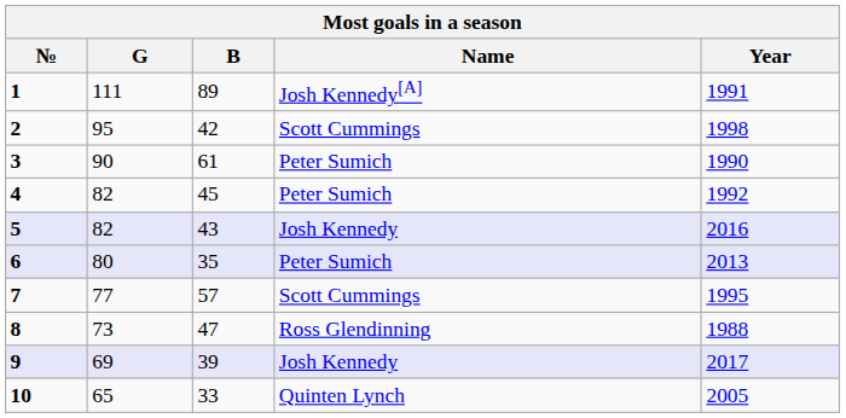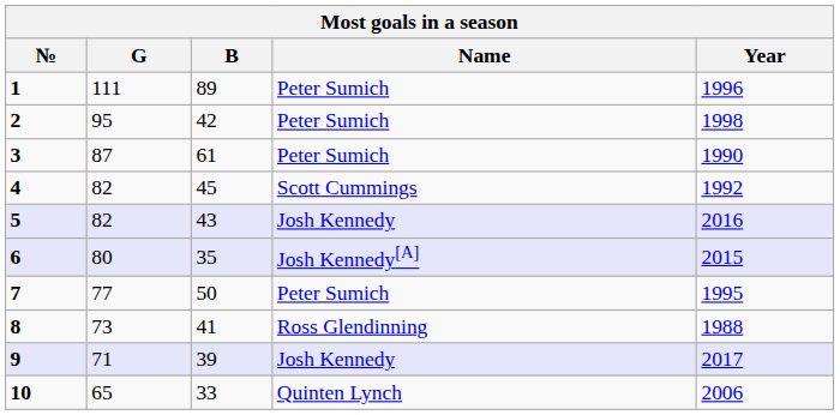1 | Name: Josh Kennedy[A] -> Peter Sumich
1 | Year: 1991 -> 1996
2 | Name: Scott Cummings -> Peter Sumich
3 | G: 90 -> 87
4 | Name: Peter Sumich -> Scott Cummings
6 | Name: Peter Sumich -> Josh Kennedy[A]
6 | Year: 2013 -> 2015
7 | B: 57 -> 50
7 | Name: Scott Cummings -> Peter Sumich
8 | B: 47 -> 41
9 | G: 69 -> 71
10 | Year: 2005 -> 2006
